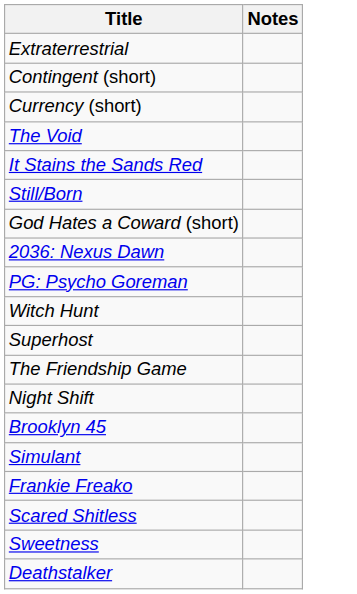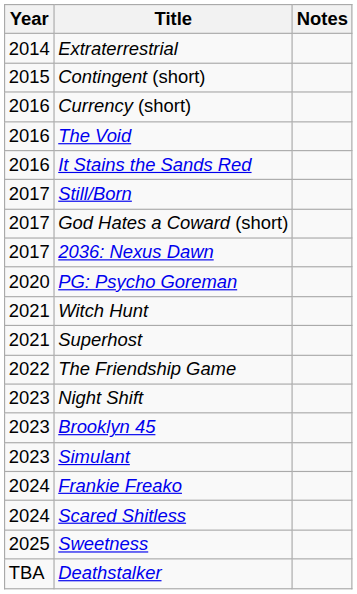+ column: Year | 2014 | 2015 | 2016 | 2016 | 2016 | 2017 | 2017 | 2017 | 2020 | 2021 | 2021 | 2022 | 2023 | 2023 | 2023 | 2024 | 2024 | 2025 | TBA
